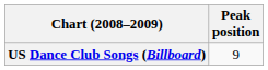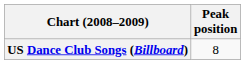US Dance Club Songs (Billboard) | Peak position: 9 -> 8
